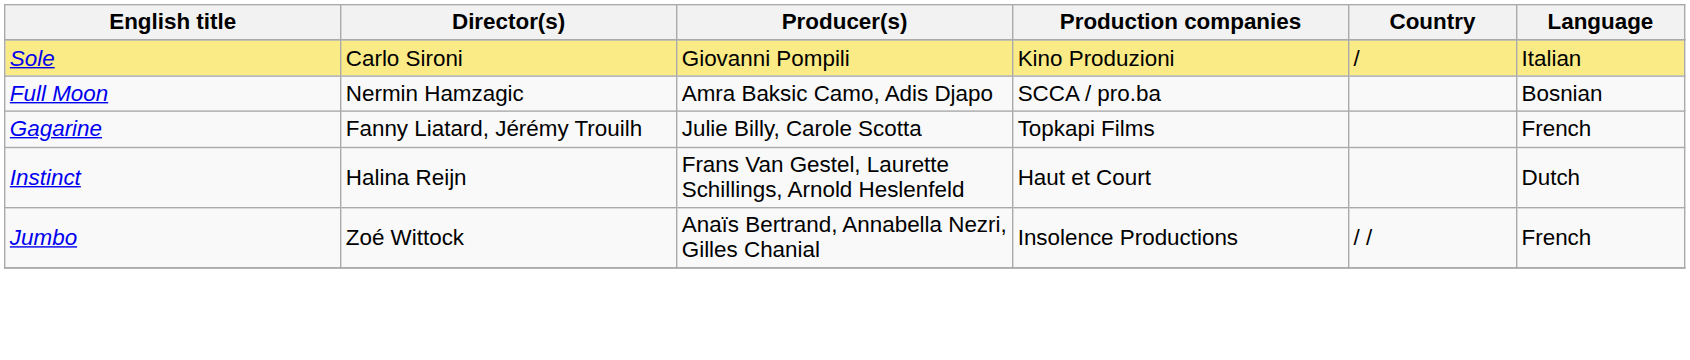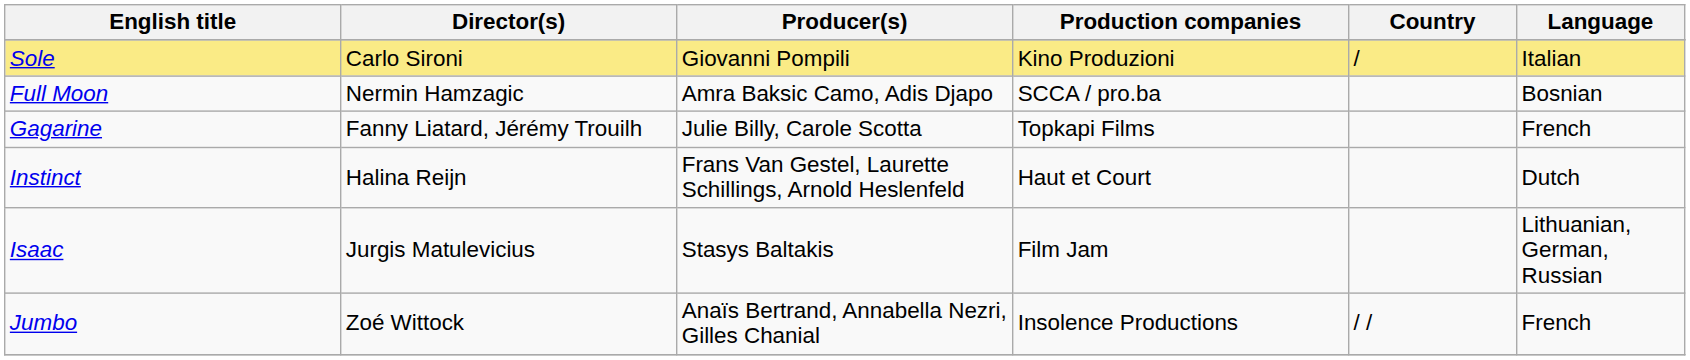+ row: Isaac | Jurgis Matulevicius | Stasys Baltakis | Film Jam | Lithuanian, German, Russian
